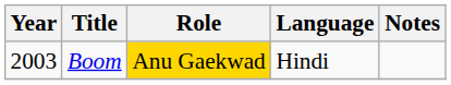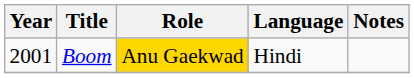Boom | Year: 2003 -> 2001
